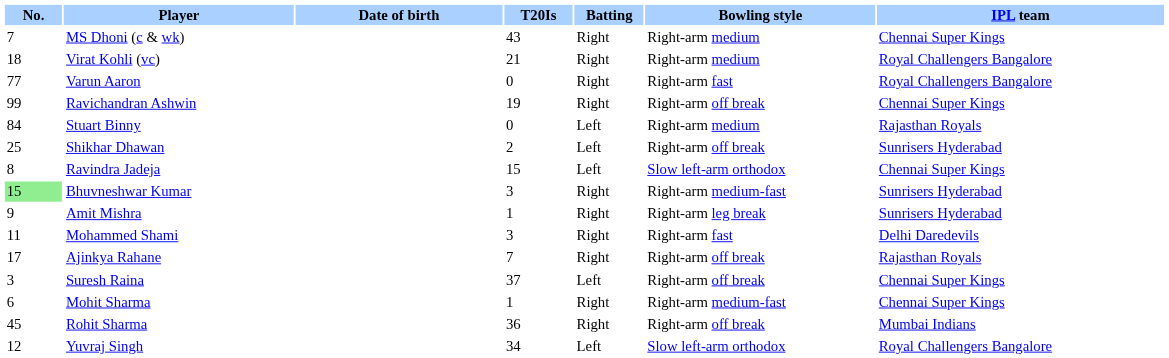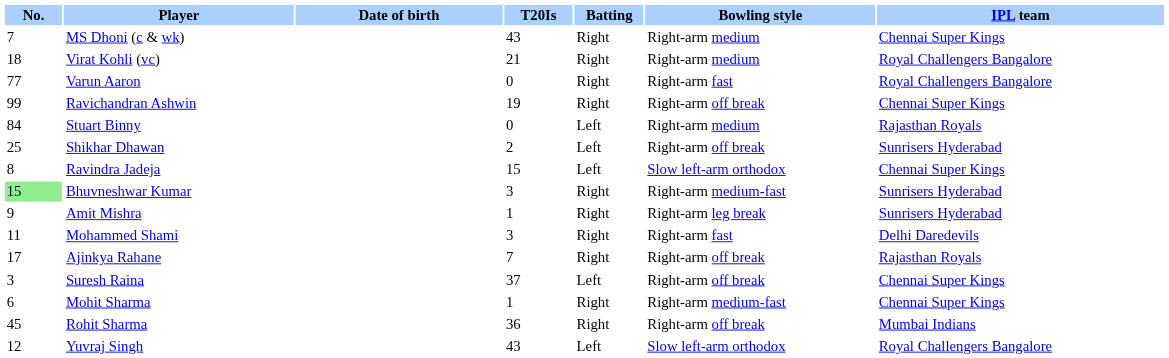Yuvraj Singh | T20Is: 34 -> 43
